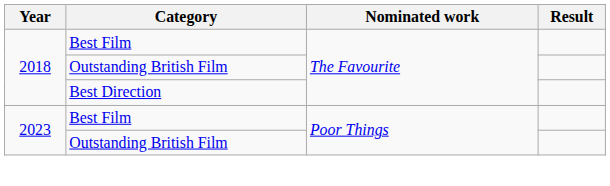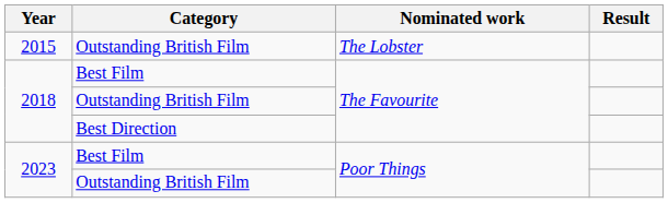+ row: 2015 | Outstanding British Film | The Lobster
